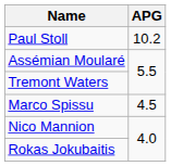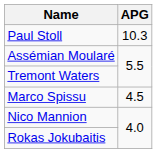Paul Stoll | APG: 10.2 -> 10.3
